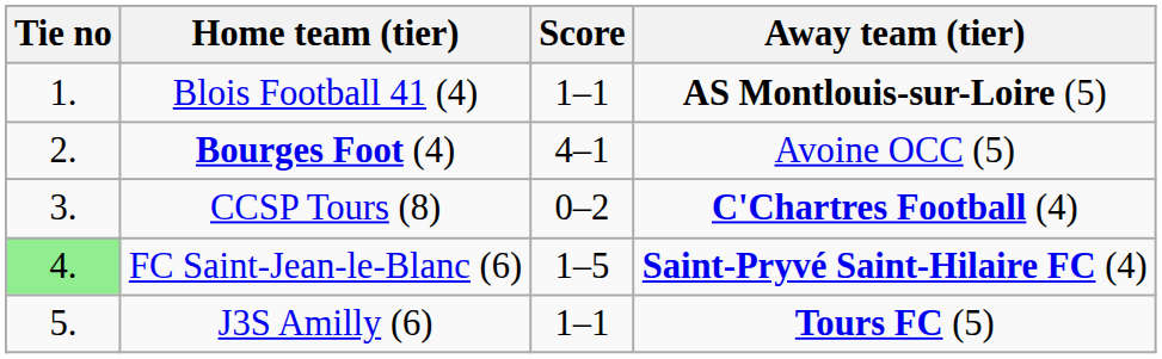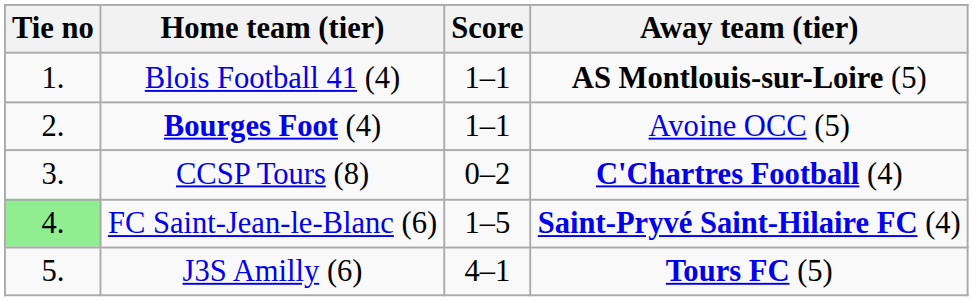Bourges Foot (4) | Score: 4–1 -> 1–1
J3S Amilly (6) | Score: 1–1 -> 4–1
